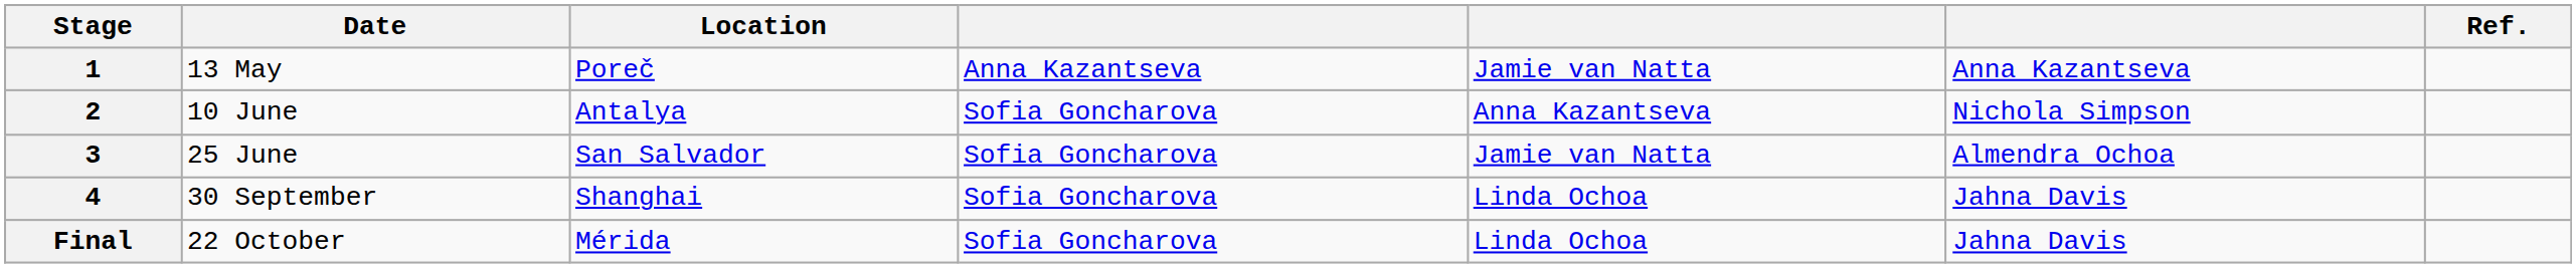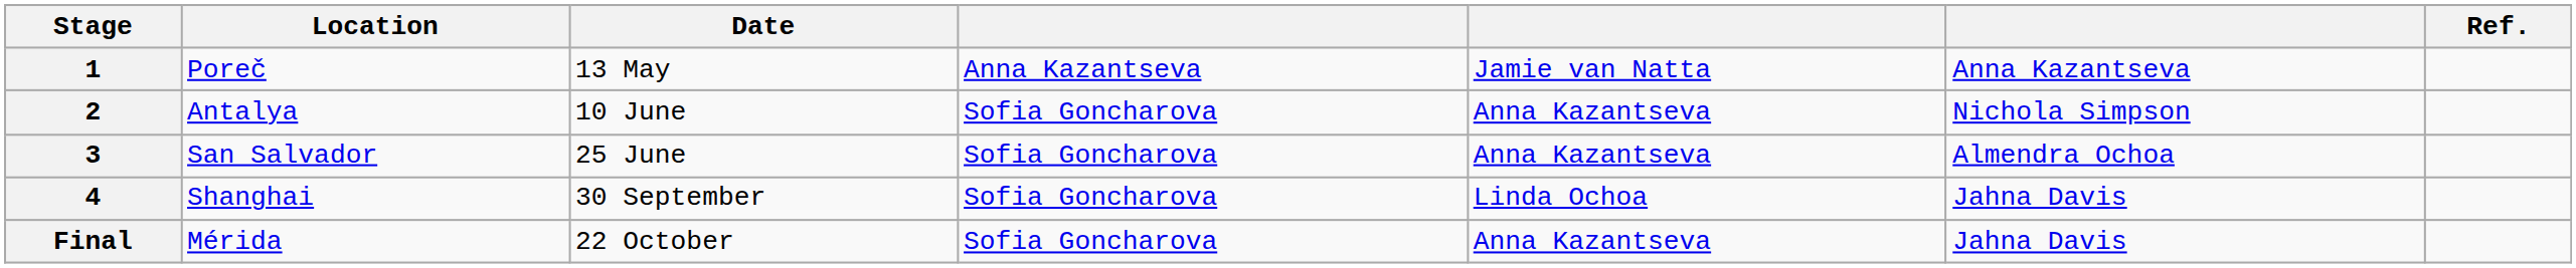columns swapped: Date <-> Location
3 | column 5: Jamie van Natta -> Anna Kazantseva
Final | column 5: Linda Ochoa -> Anna Kazantseva
